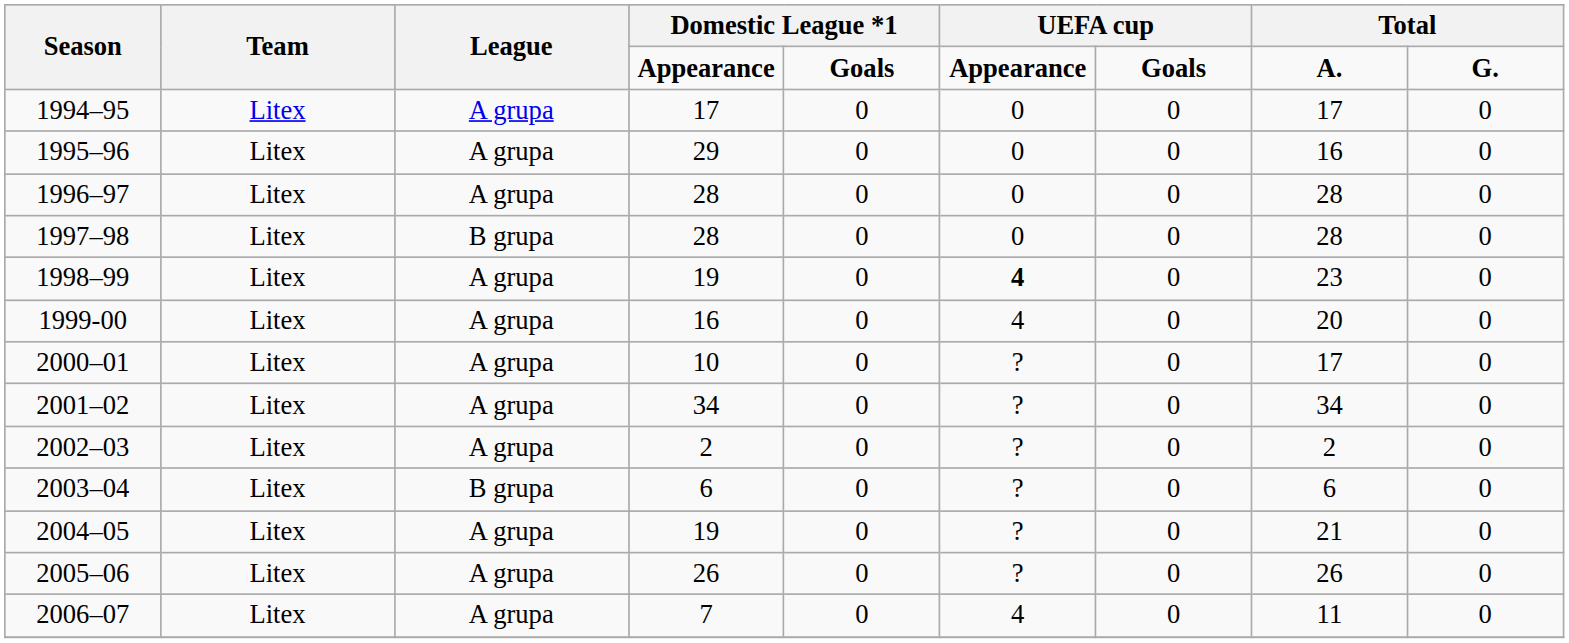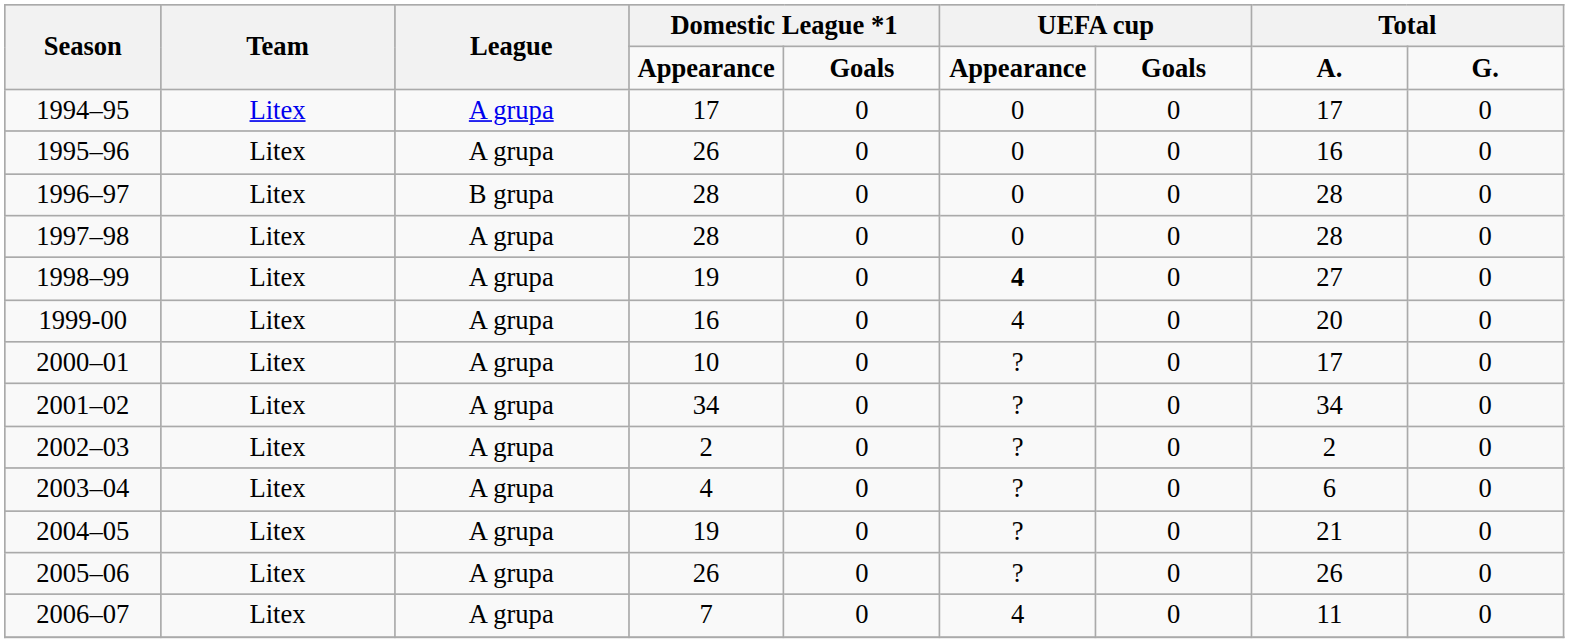1995–96 | column 4: 29 -> 26
1996–97 | League: A grupa -> B grupa
1997–98 | League: B grupa -> A grupa
1998–99 | column 8: 23 -> 27
2003–04 | League: B grupa -> A grupa
2003–04 | column 4: 6 -> 4
